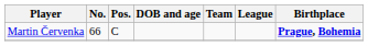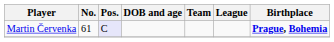Martin Červenka | No.: 66 -> 61
Martin Červenka | Pos.: no background -> lavender background
